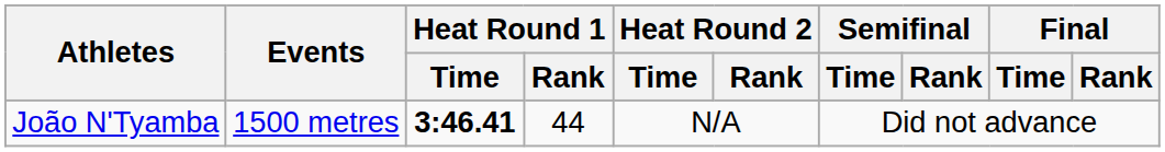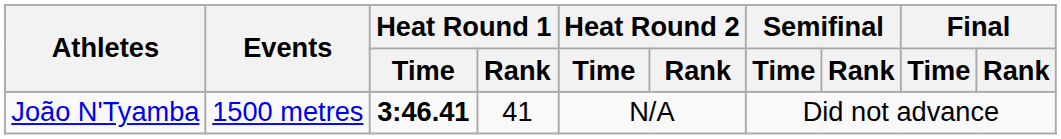João N'Tyamba | Heat Round 1 / Rank: 44 -> 41
